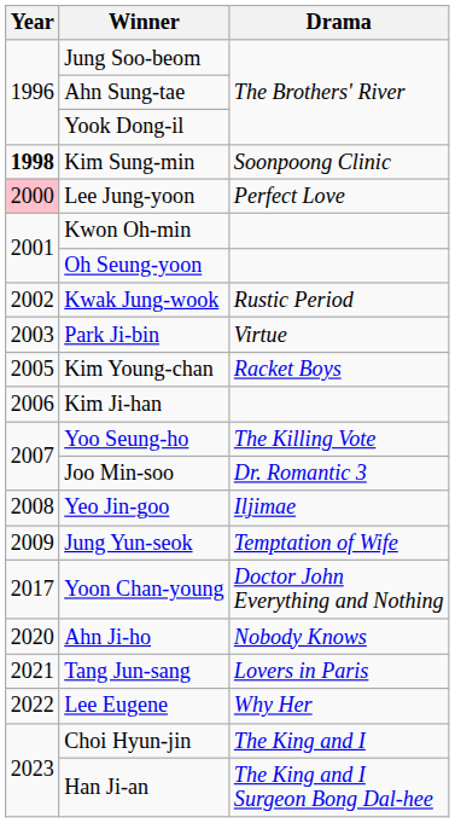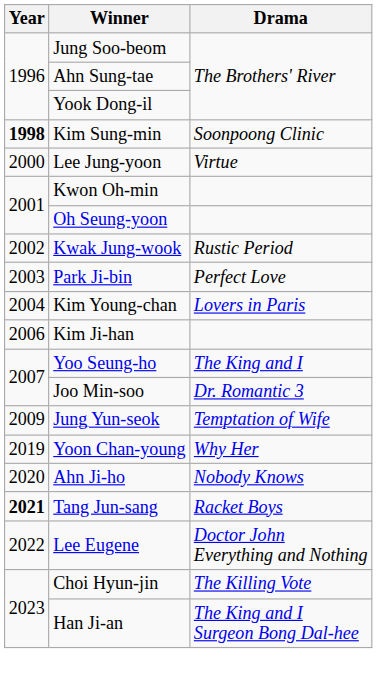Lee Jung-yoon | Year: pink background -> no background
Lee Jung-yoon | Drama: Perfect Love -> Virtue
Park Ji-bin | Drama: Virtue -> Perfect Love
Kim Young-chan | Year: 2005 -> 2004
Kim Young-chan | Drama: Racket Boys -> Lovers in Paris
Yoo Seung-ho | Drama: The Killing Vote -> The King and I
- row: 2008 | Yeo Jin-goo | Iljimae
Yoon Chan-young | Year: 2017 -> 2019
Yoon Chan-young | Drama: Doctor John Everything and Nothing -> Why Her
Tang Jun-sang | Year: normal -> bold
Tang Jun-sang | Drama: Lovers in Paris -> Racket Boys
Lee Eugene | Drama: Why Her -> Doctor John Everything and Nothing
Choi Hyun-jin | Drama: The King and I -> The Killing Vote
